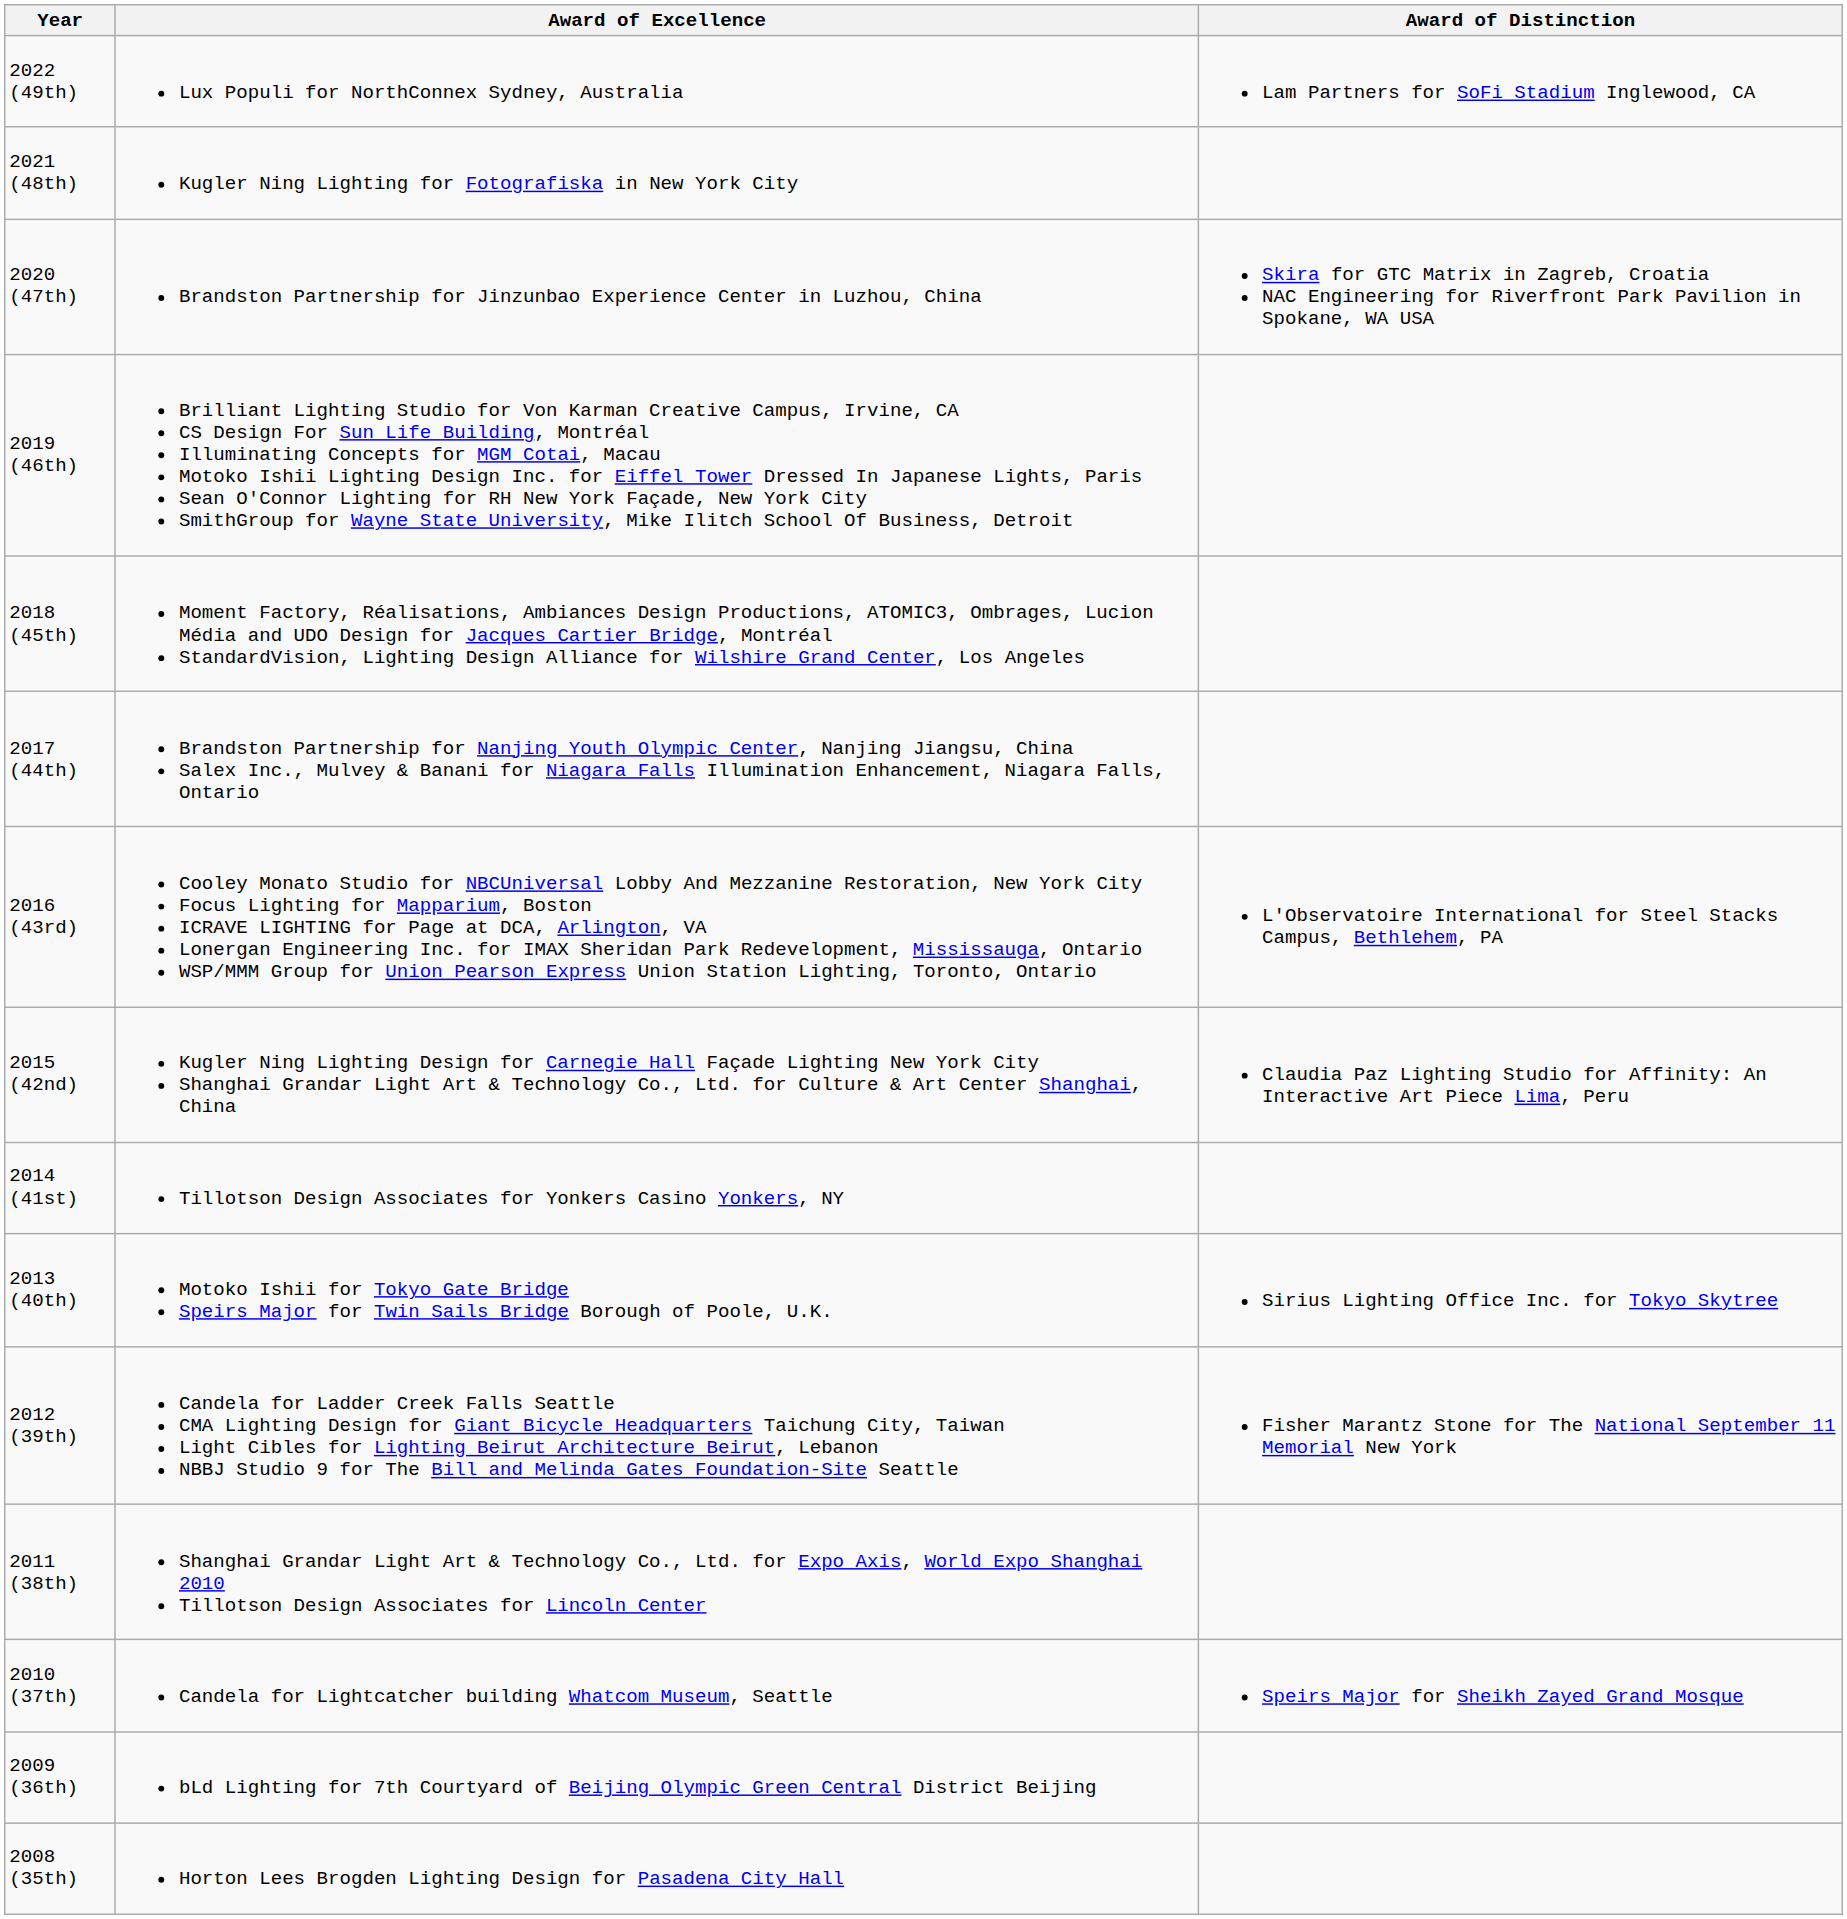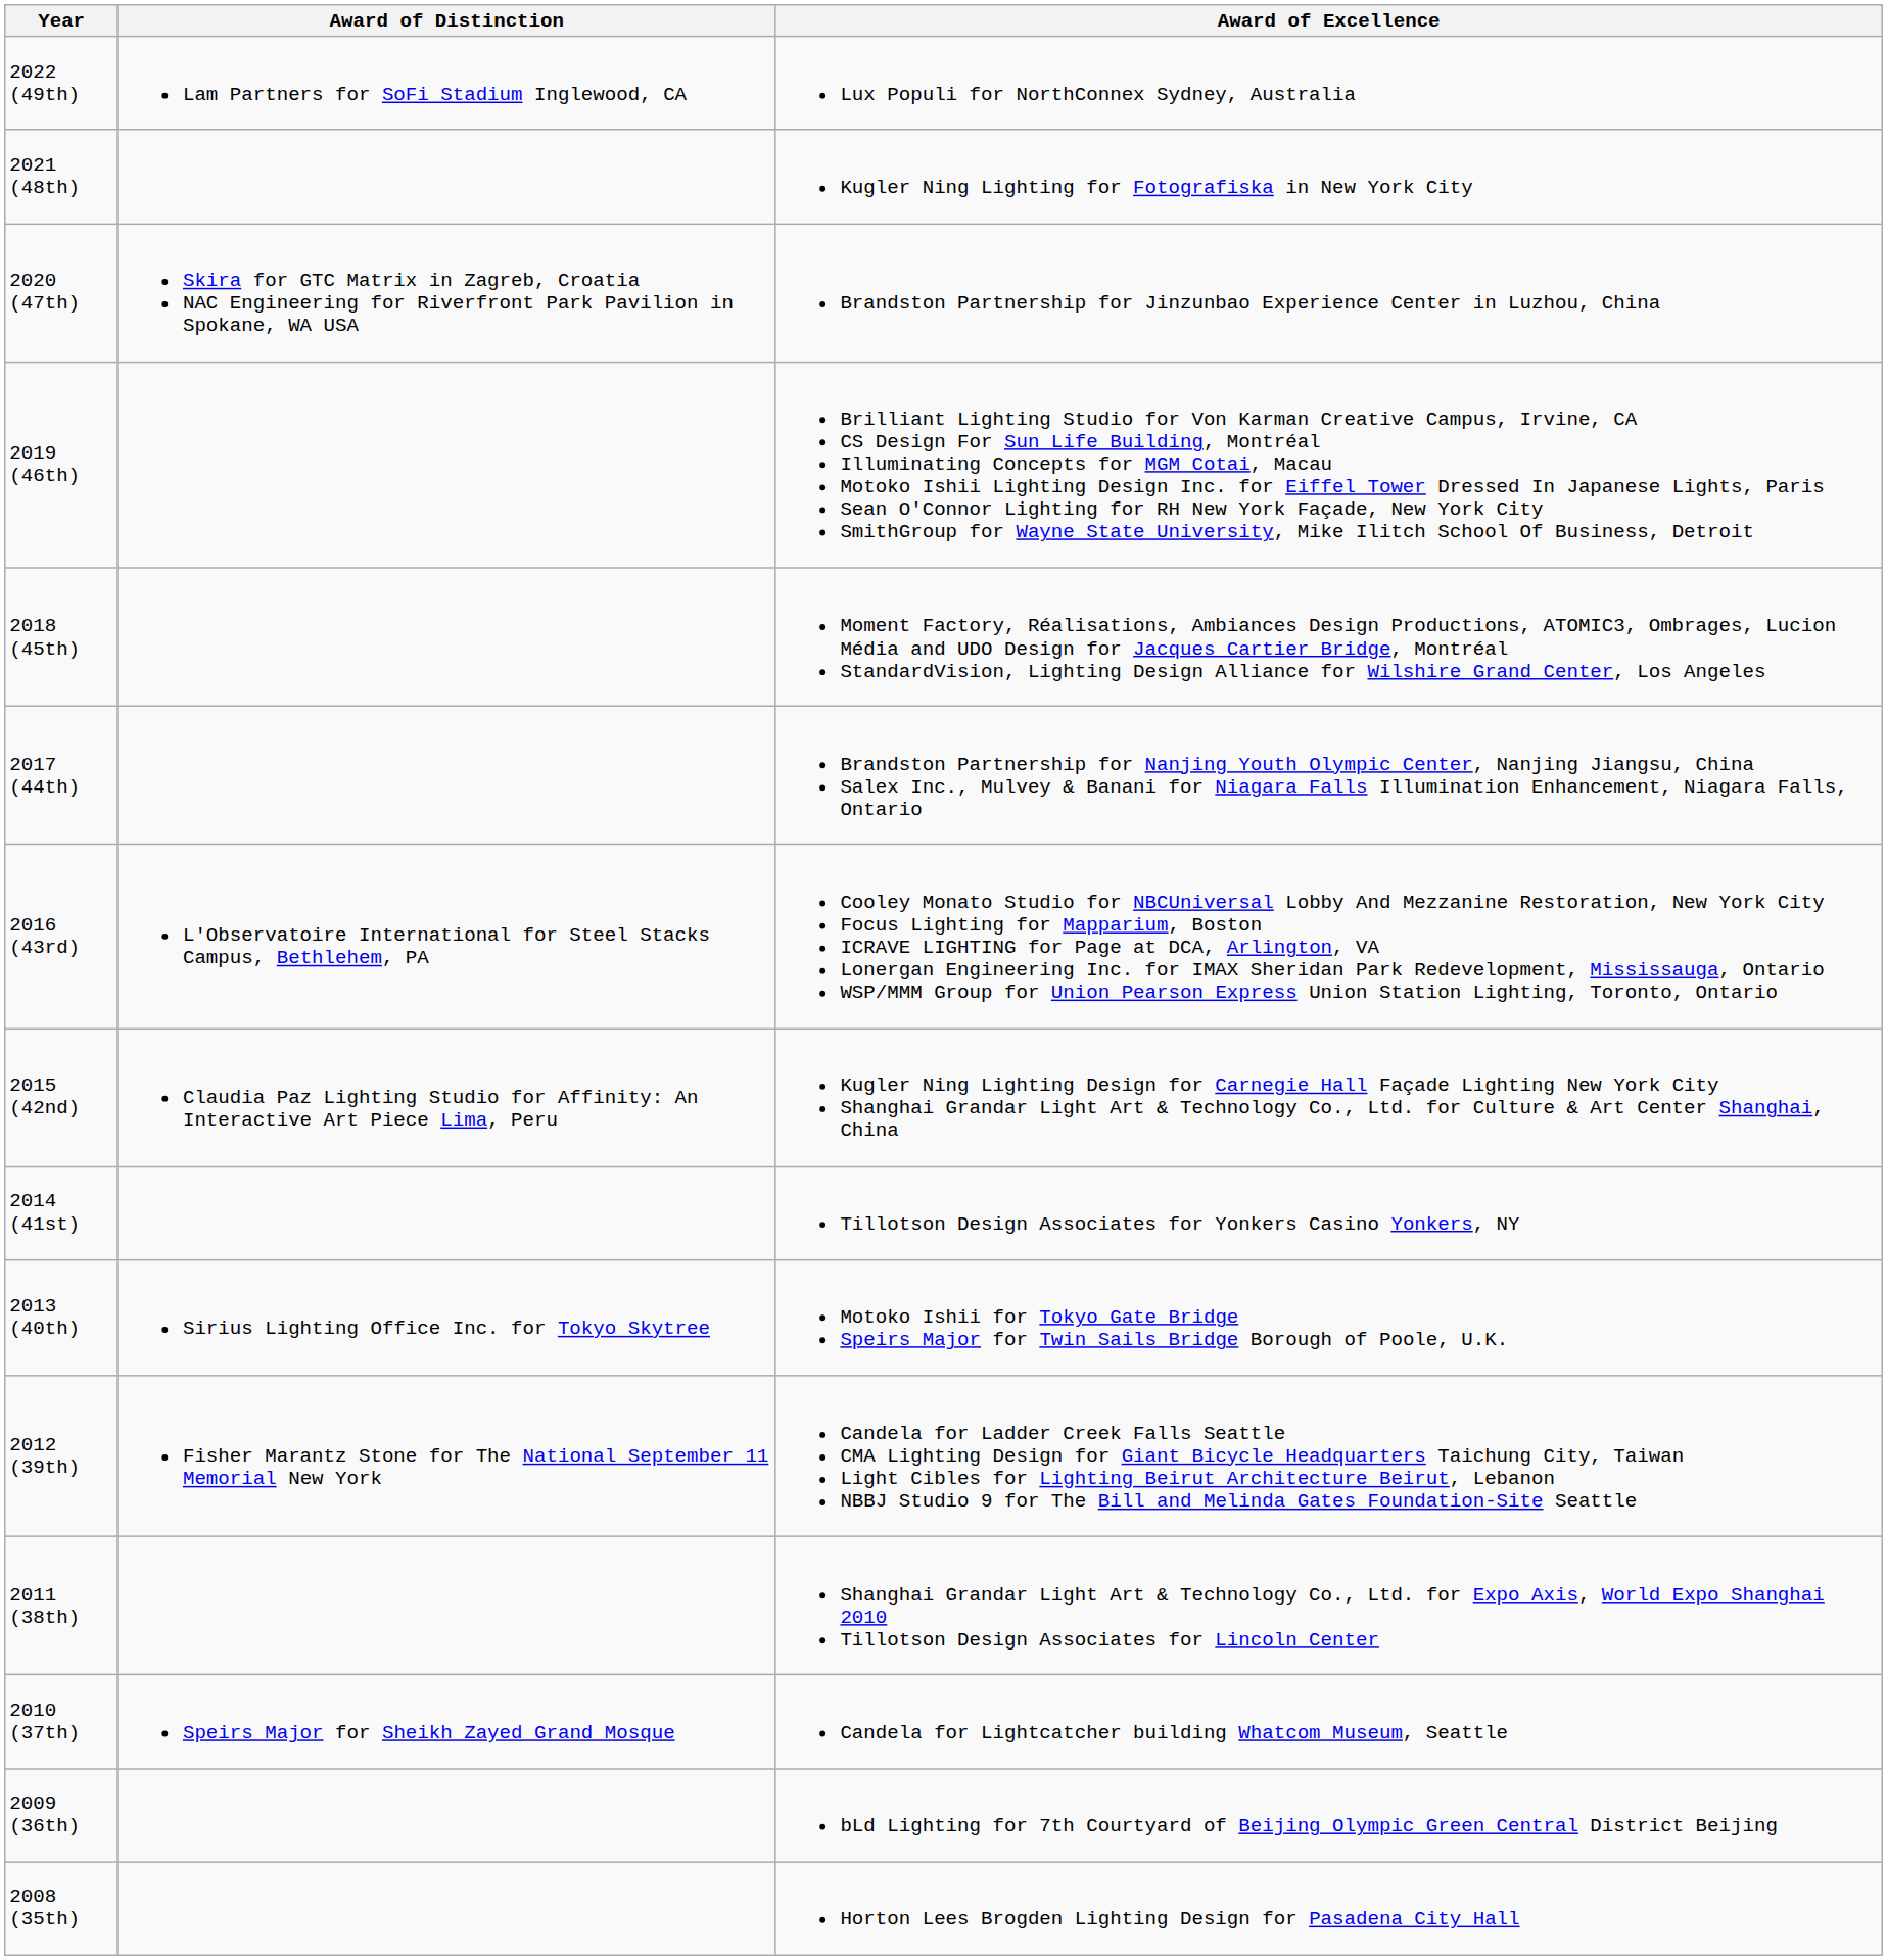columns swapped: Award of Distinction <-> Award of Excellence
